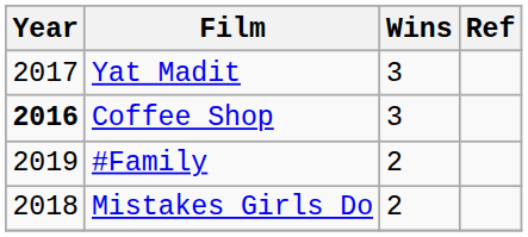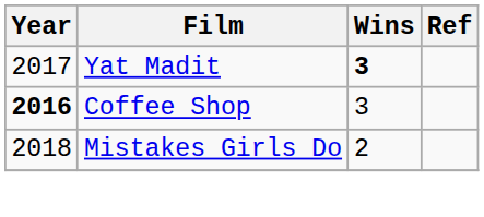Yat Madit | Wins: normal -> bold
- row: 2019 | #Family | 2
